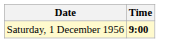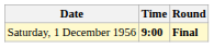+ column: Round | Final
